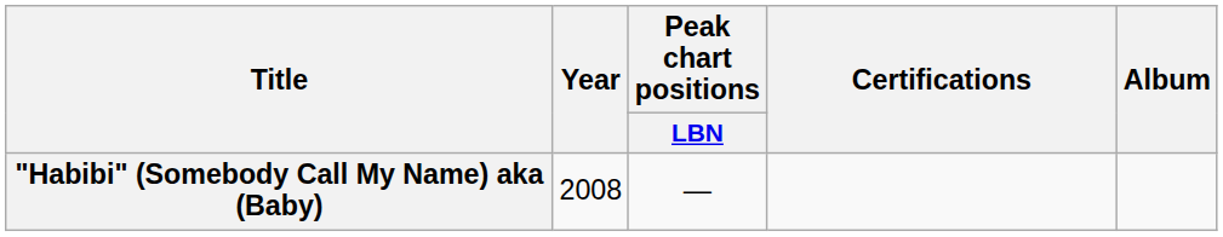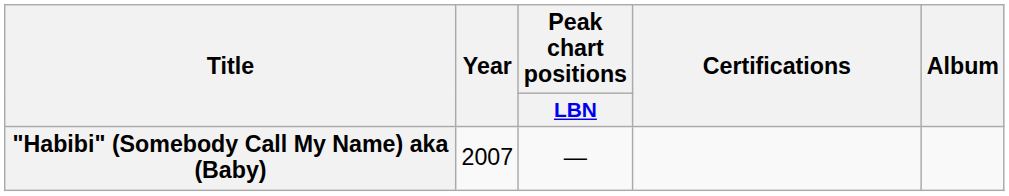"Habibi" (Somebody Call My Name) aka (Baby) | Year: 2008 -> 2007
